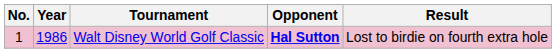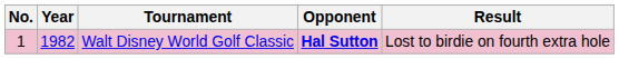Walt Disney World Golf Classic | Year: 1986 -> 1982
